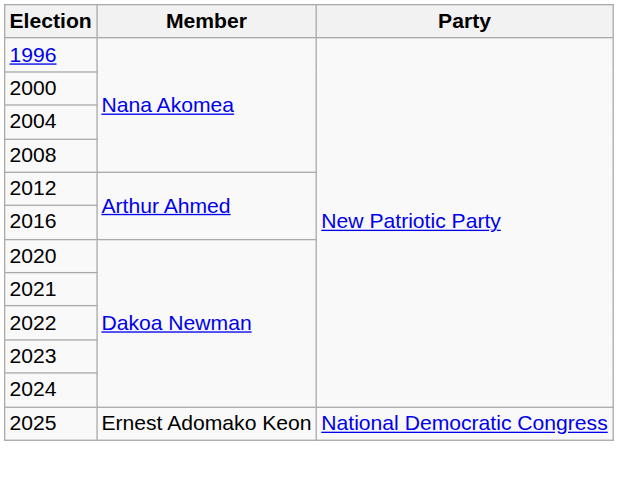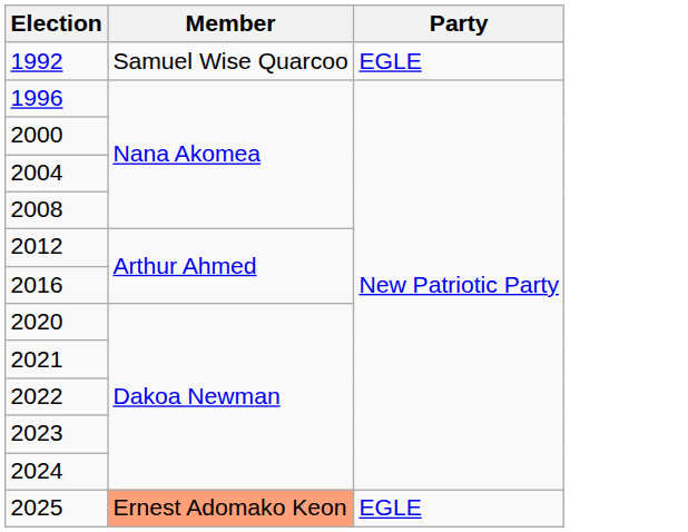+ row: 1992 | Samuel Wise Quarcoo | EGLE
2025 | Member: no background -> lightsalmon background
2025 | Party: National Democratic Congress -> EGLE
